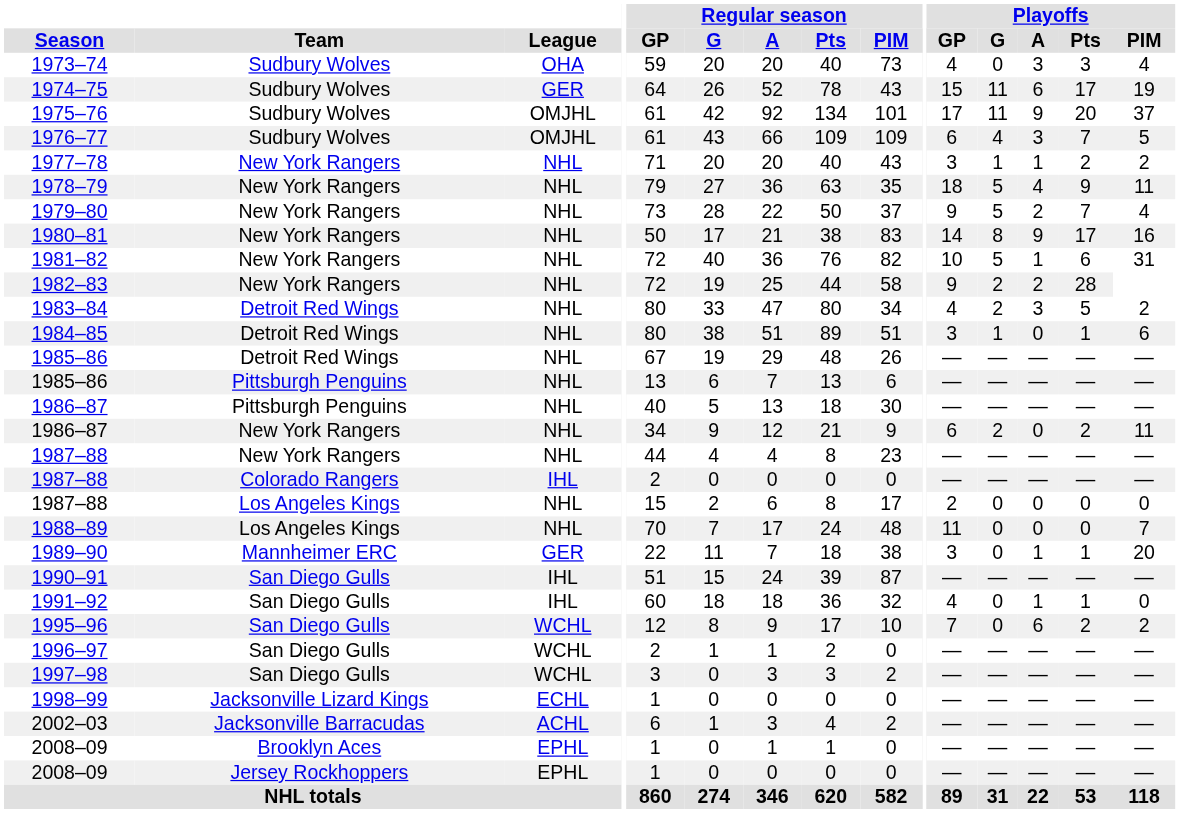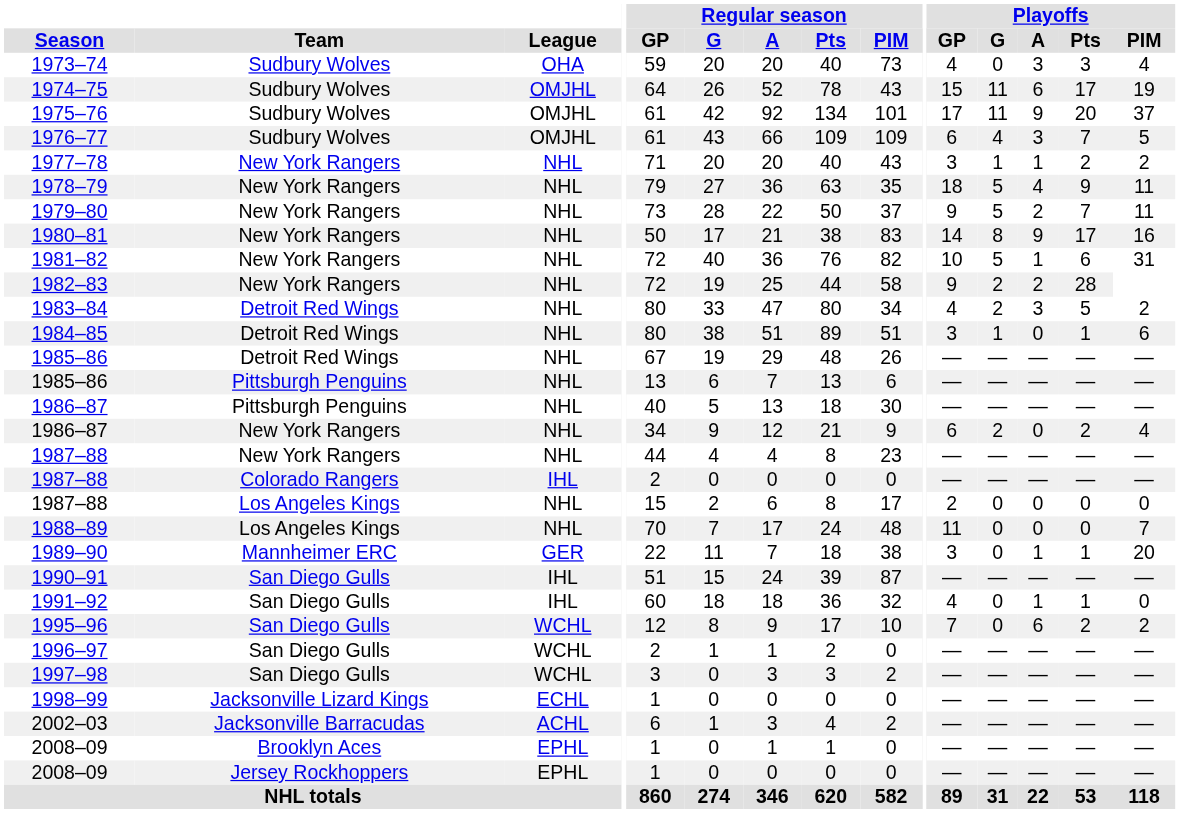1974–75 | League: GER -> OMJHL
1979–80 | Playoffs / PIM: 4 -> 11
1986–87 / New York Rangers | Playoffs / PIM: 11 -> 4
